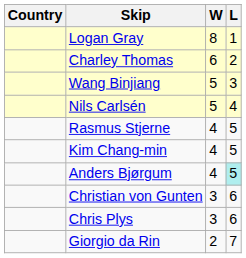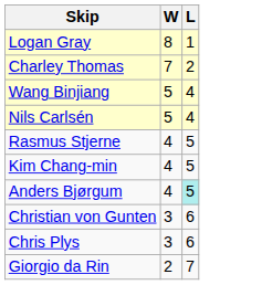- column: Country
Charley Thomas | W: 6 -> 7
Wang Binjiang | L: 3 -> 4
